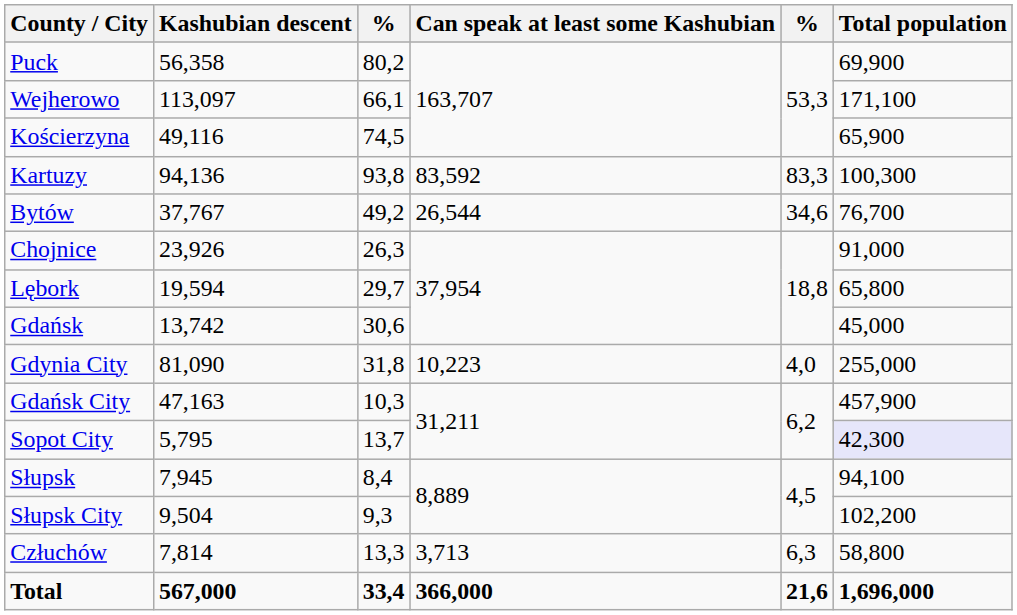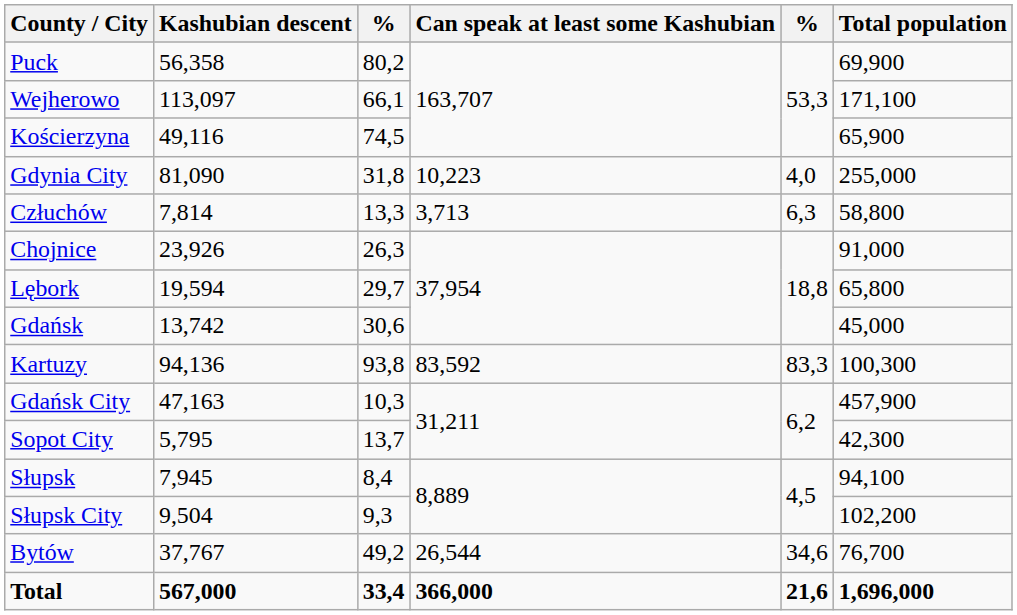rows swapped: Kartuzy <-> Gdynia City
rows swapped: Bytów <-> Człuchów
Sopot City | Total population: lavender background -> no background
